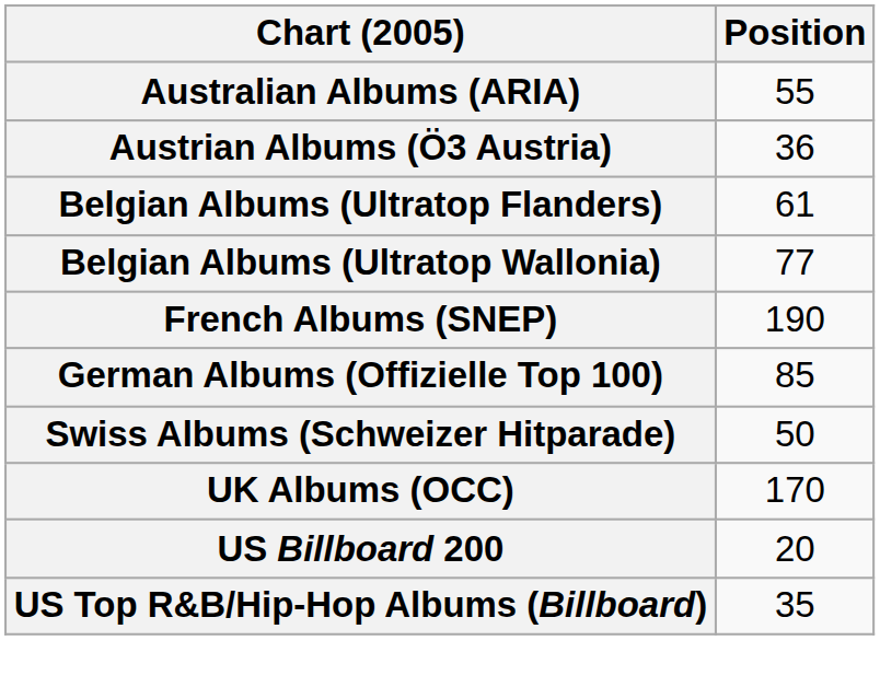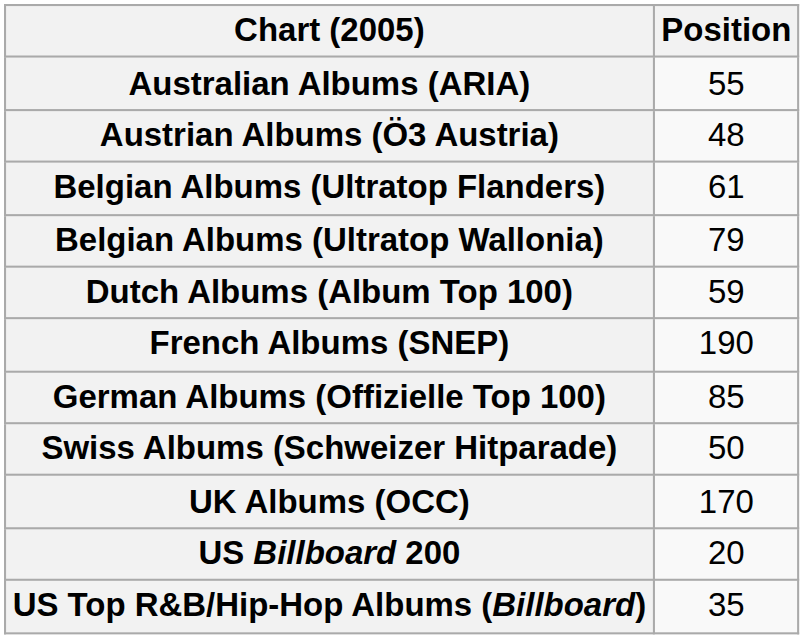Austrian Albums (Ö3 Austria) | Position: 36 -> 48
Belgian Albums (Ultratop Wallonia) | Position: 77 -> 79
+ row: Dutch Albums (Album Top 100) | 59
